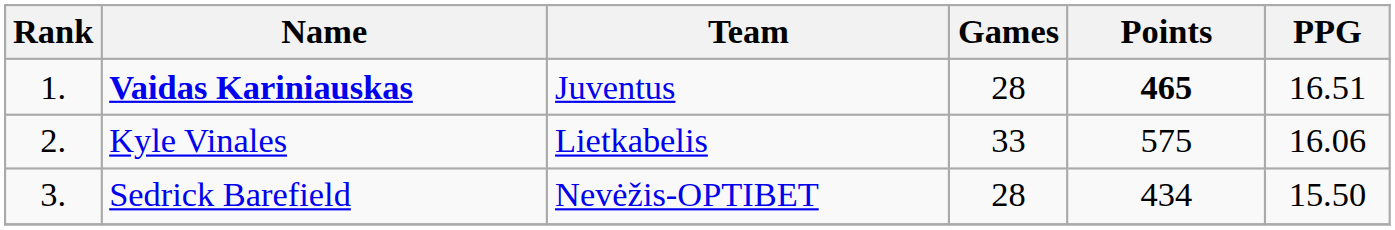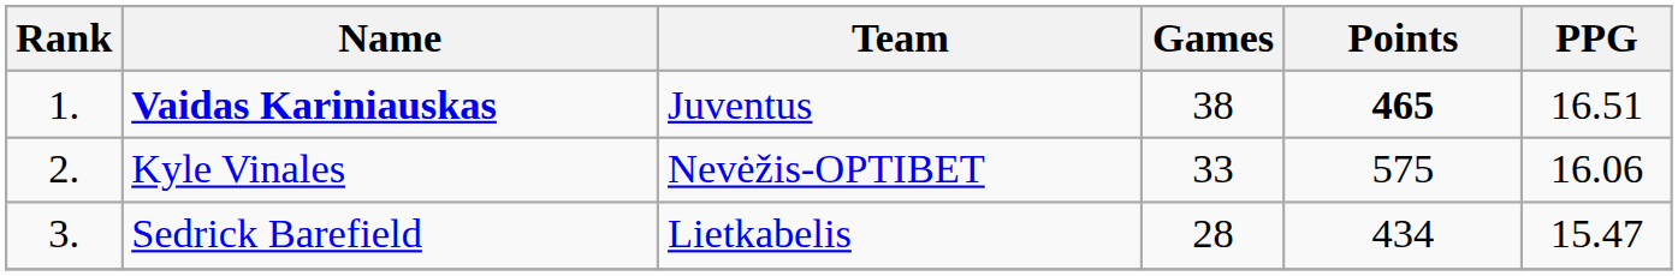Vaidas Kariniauskas | Games: 28 -> 38
Kyle Vinales | Team: Lietkabelis -> Nevėžis-OPTIBET
Sedrick Barefield | Team: Nevėžis-OPTIBET -> Lietkabelis
Sedrick Barefield | PPG: 15.50 -> 15.47
